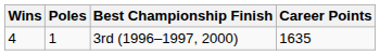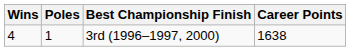3rd (1996–1997, 2000) | Career Points: 1635 -> 1638
